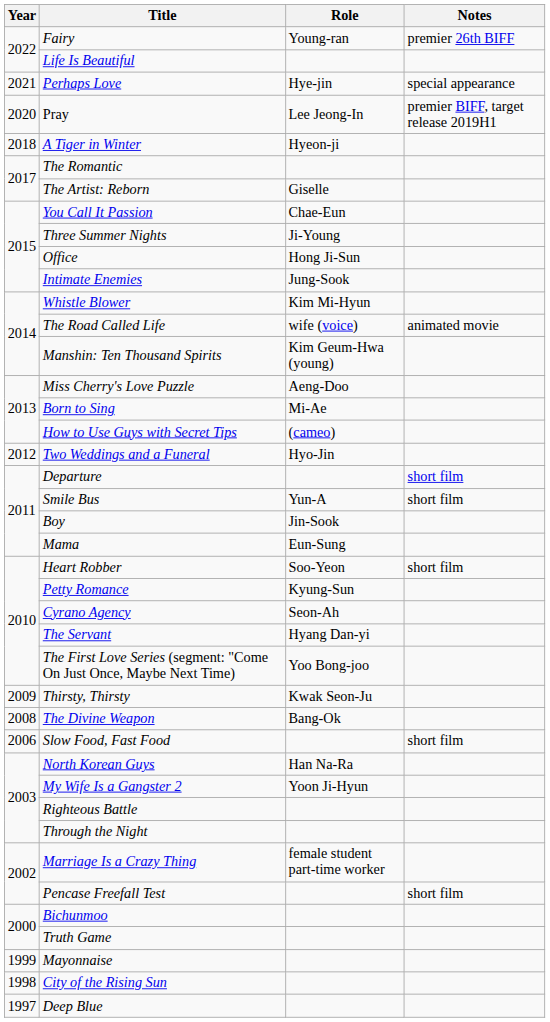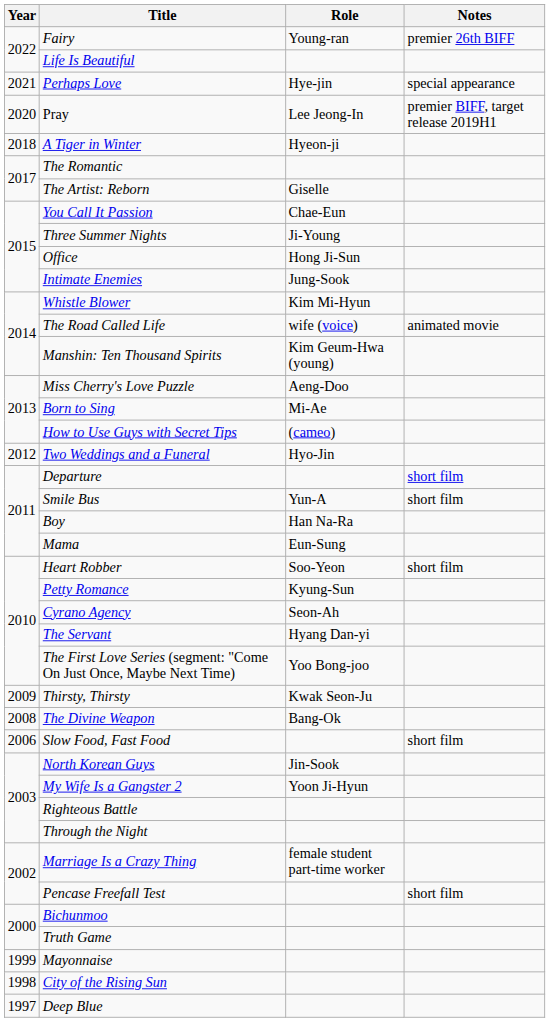Boy | Role: Jin-Sook -> Han Na-Ra
North Korean Guys | Role: Han Na-Ra -> Jin-Sook
